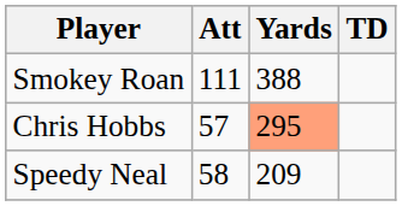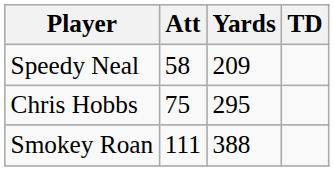rows swapped: Smokey Roan <-> Speedy Neal
Chris Hobbs | Att: 57 -> 75
Chris Hobbs | Yards: lightsalmon background -> no background
